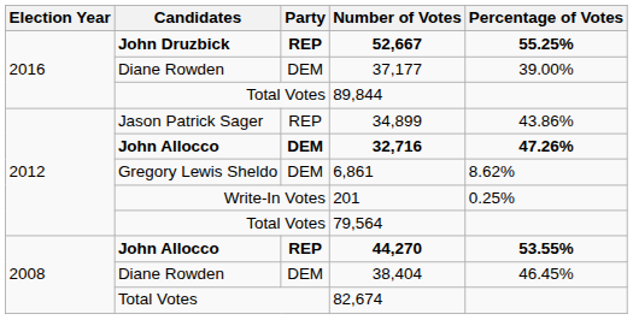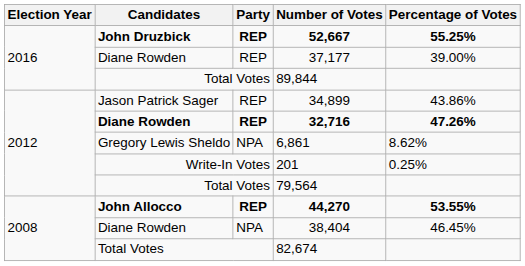37,177 | Party: DEM -> REP
32,716 | Candidates: John Allocco -> Diane Rowden
32,716 | Party: DEM -> REP
6,861 | Party: DEM -> NPA
38,404 | Party: DEM -> NPA
